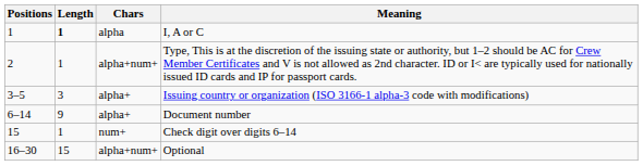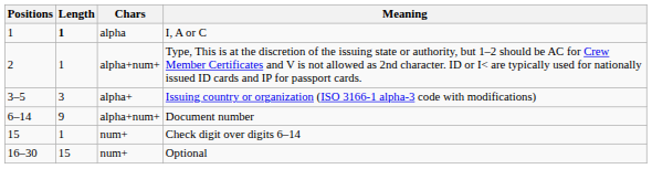Document number | Chars: alpha+ -> alpha+num+
Optional | Chars: alpha+num+ -> num+
